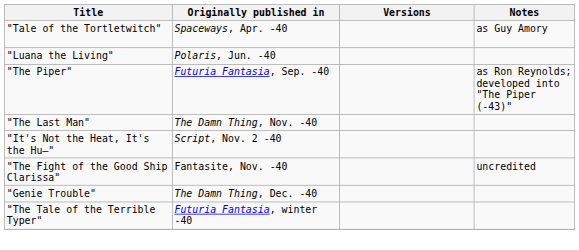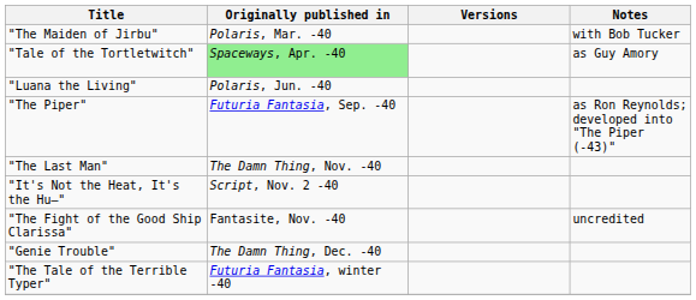+ row: "The Maiden of Jirbu" | Polaris, Mar. -40 | with Bob Tucker
"Tale of the Tortletwitch" | Originally published in: no background -> lightgreen background
